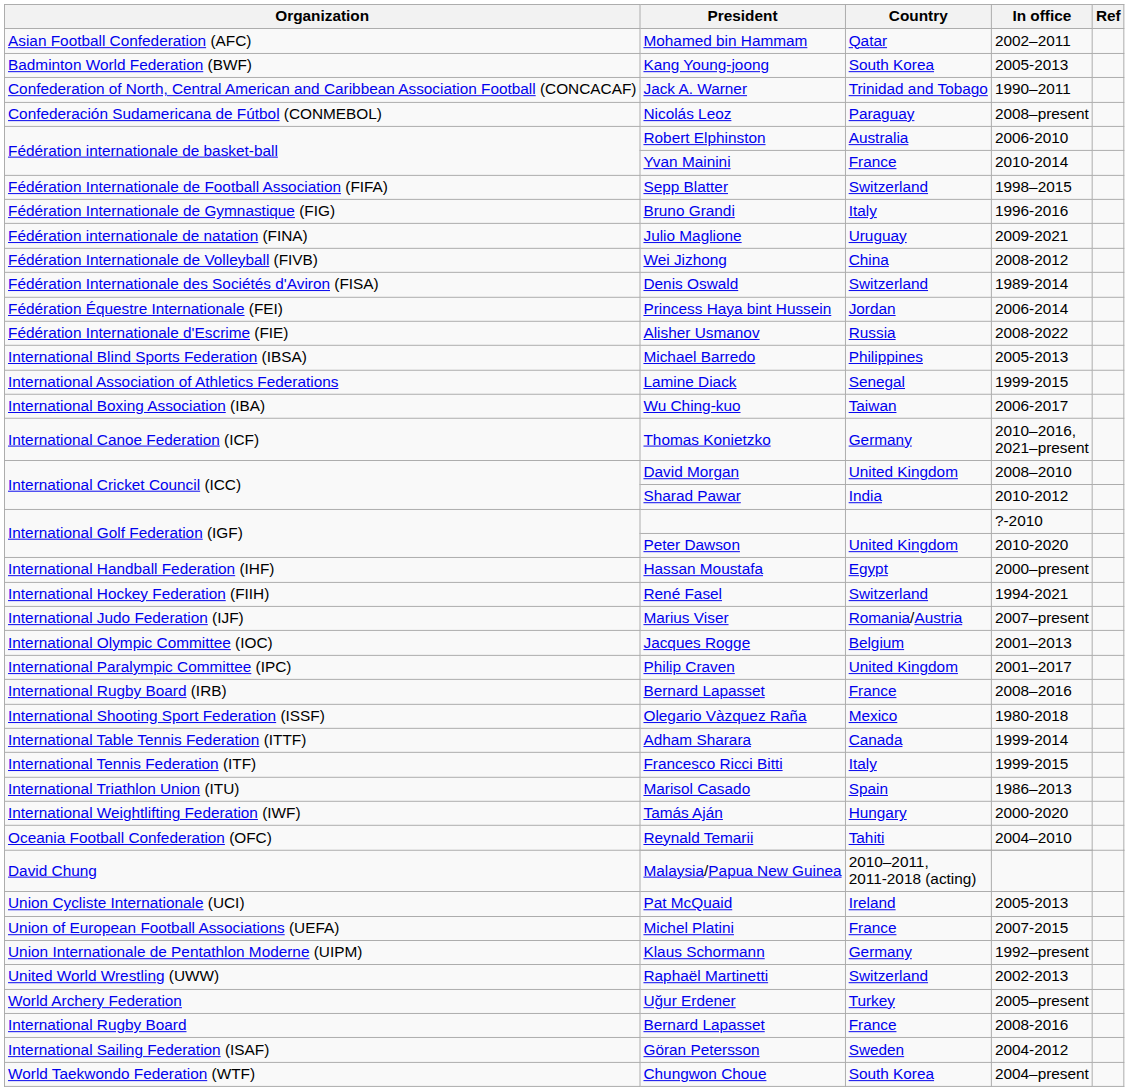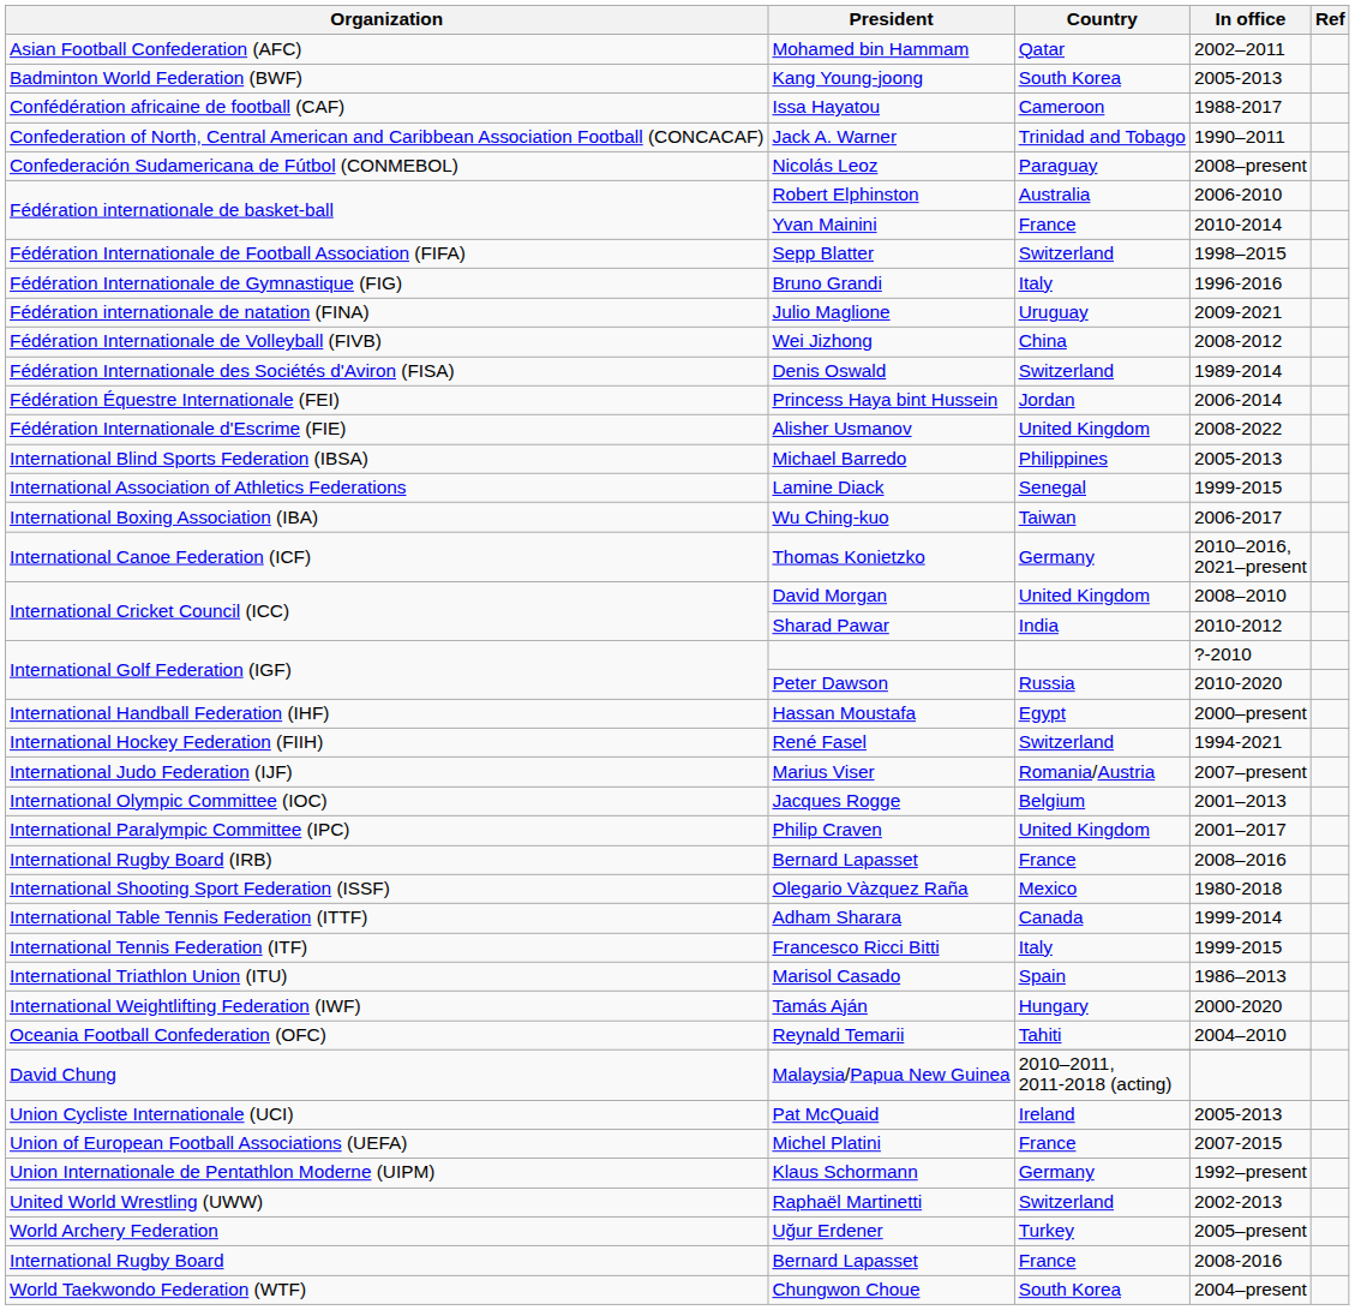+ row: Confédération africaine de football (CAF) | Issa Hayatou | Cameroon | 1988-2017
Alisher Usmanov | Country: Russia -> United Kingdom
Peter Dawson | Country: United Kingdom -> Russia
- row: International Sailing Federation (ISAF) | Göran Petersson | Sweden | 2004-2012
